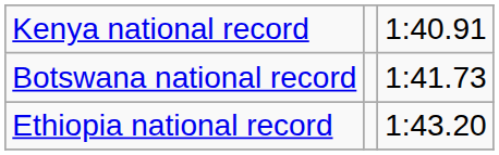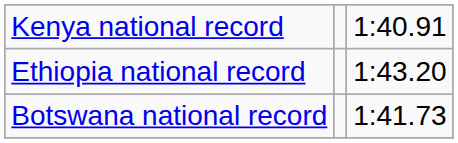rows swapped: Botswana national record <-> Ethiopia national record
